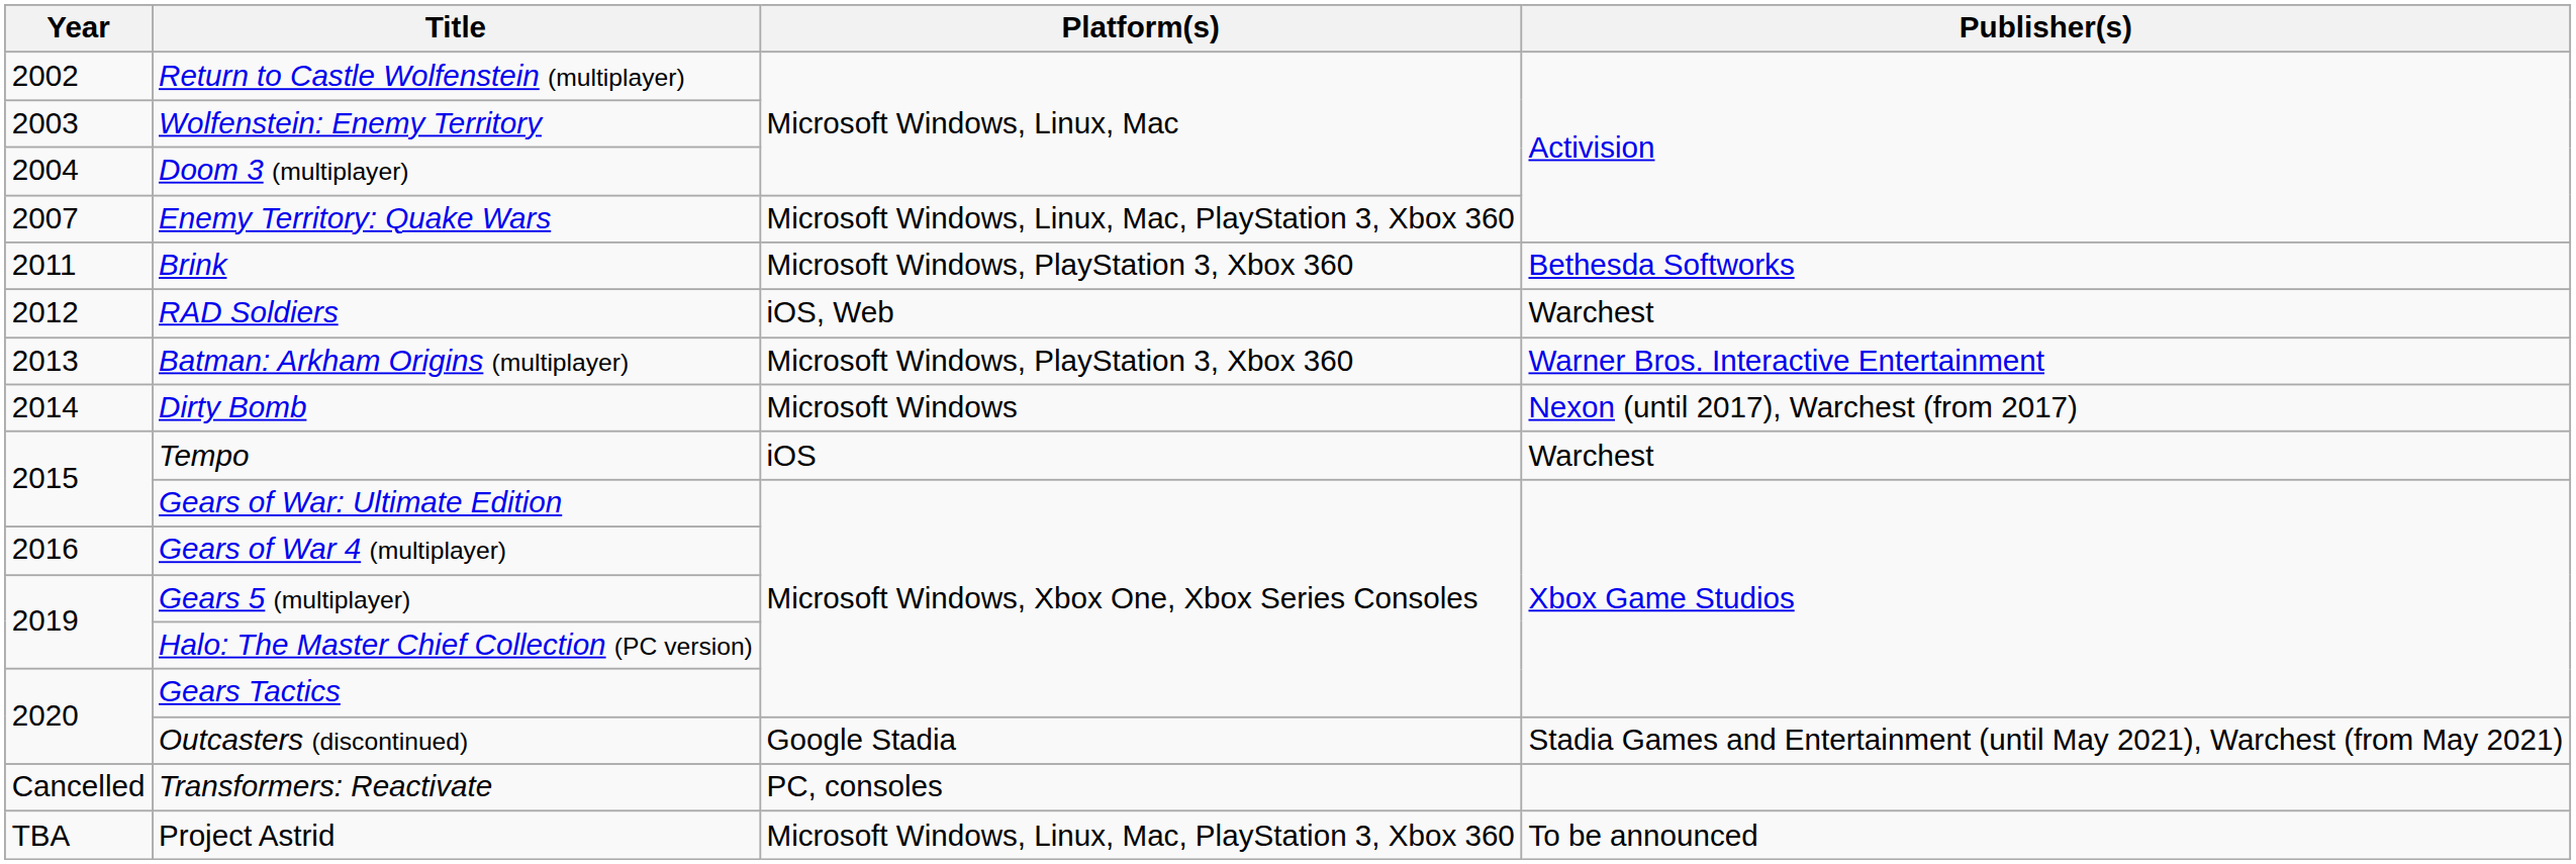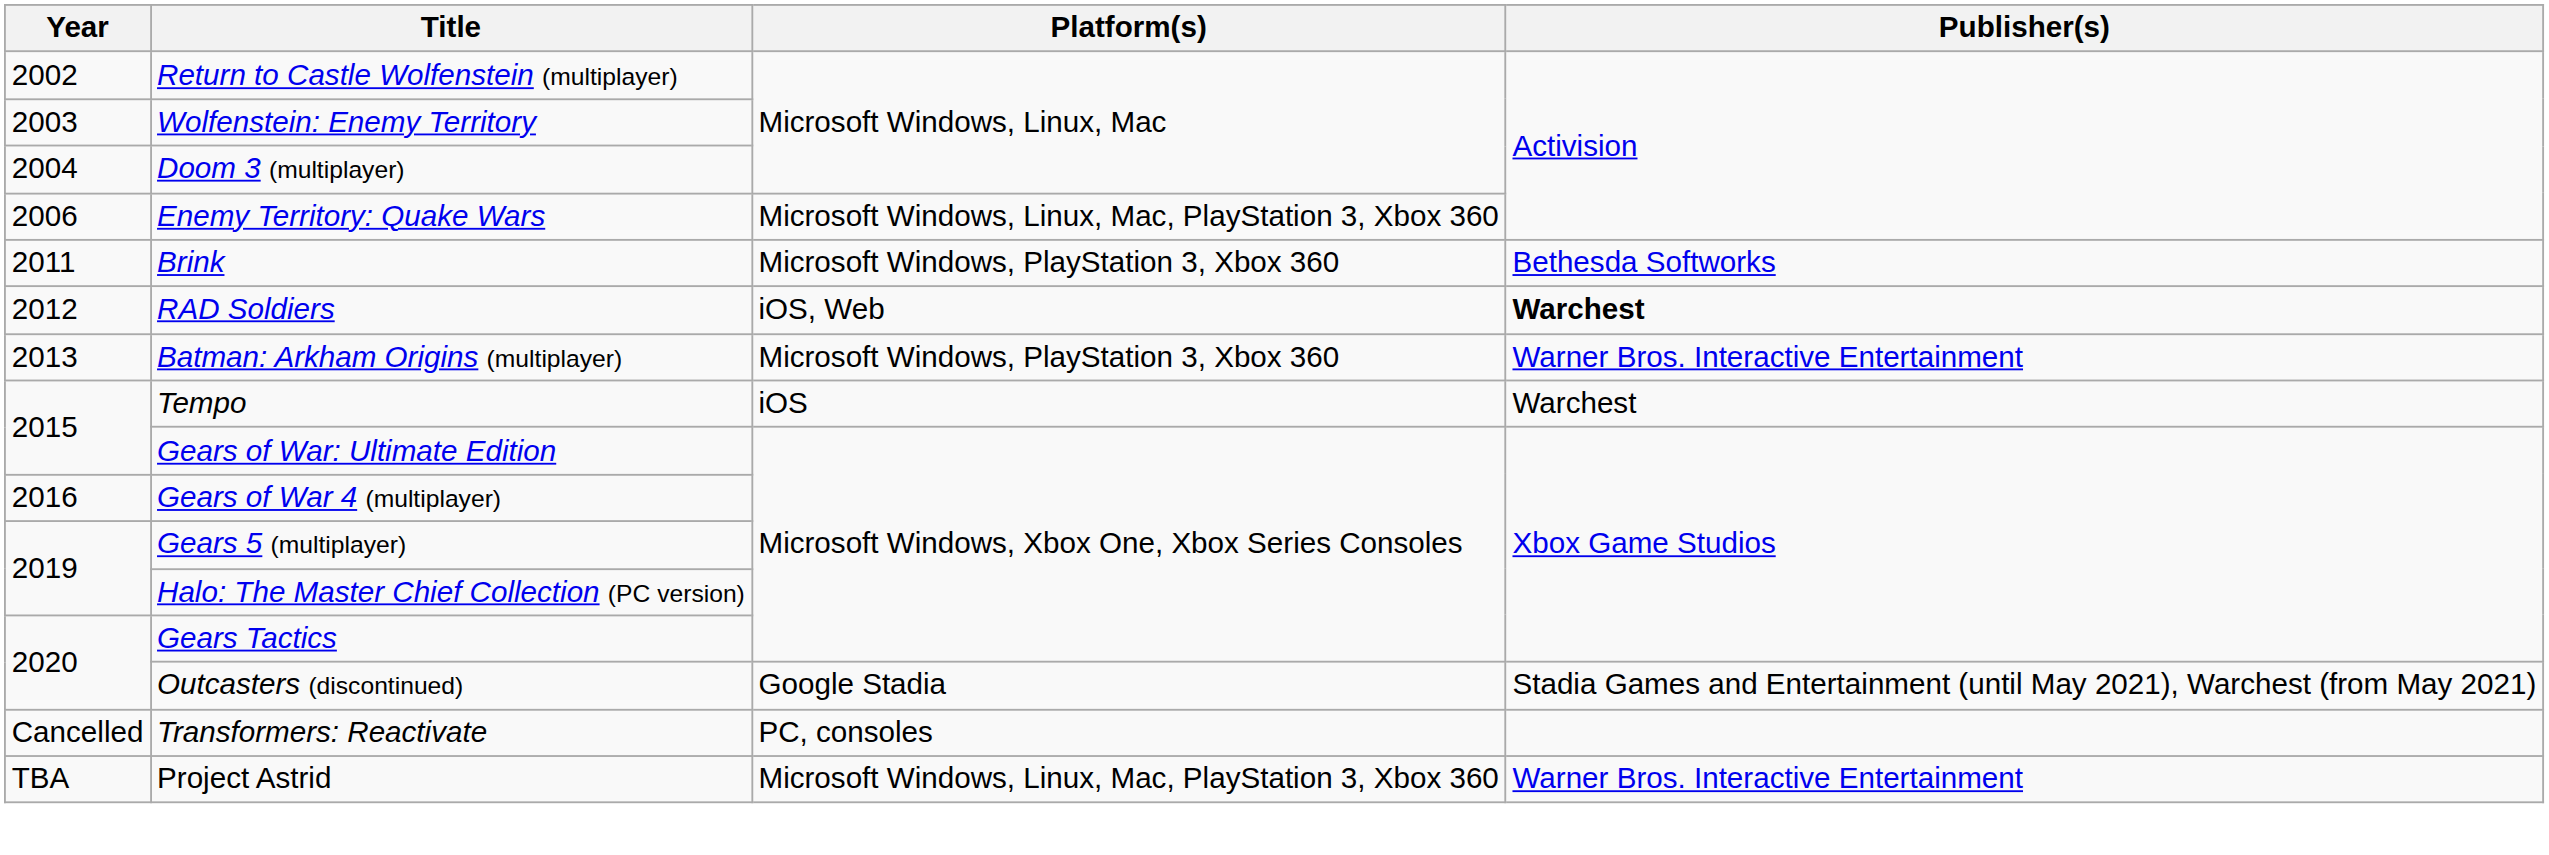Enemy Territory: Quake Wars | Year: 2007 -> 2006
RAD Soldiers | Publisher(s): normal -> bold
- row: 2014 | Dirty Bomb | Microsoft Windows | Nexon (until 2017), Warchest (from 2017)
Project Astrid | Publisher(s): To be announced -> Warner Bros. Interactive Entertainment
